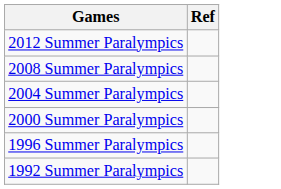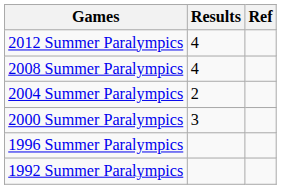+ column: Results | 4 | 4 | 2 | 3
